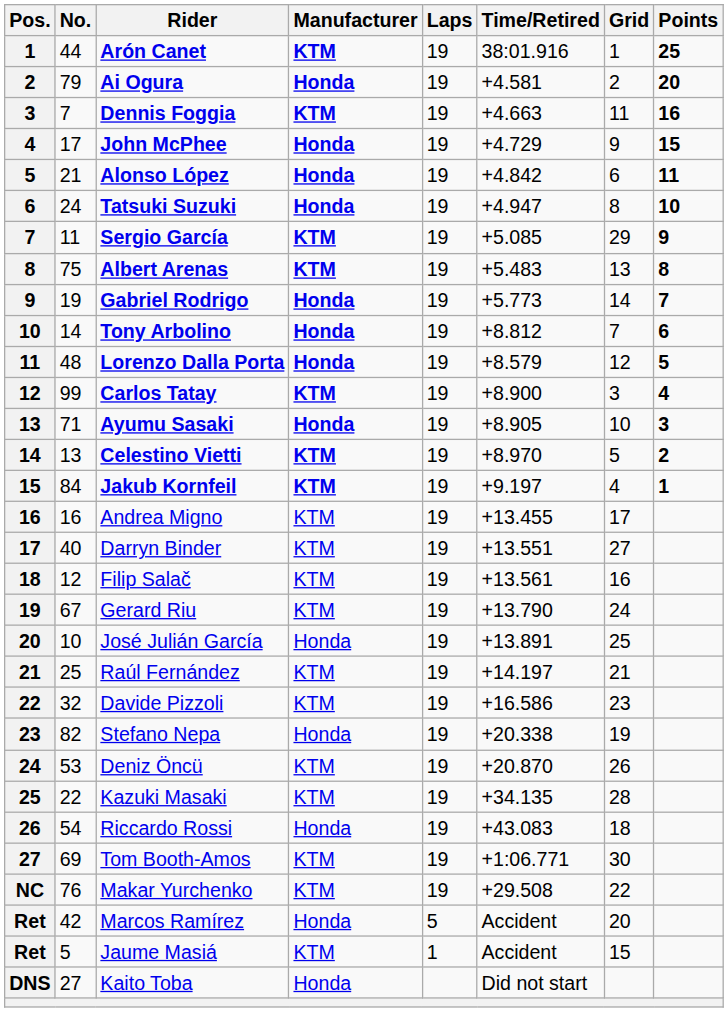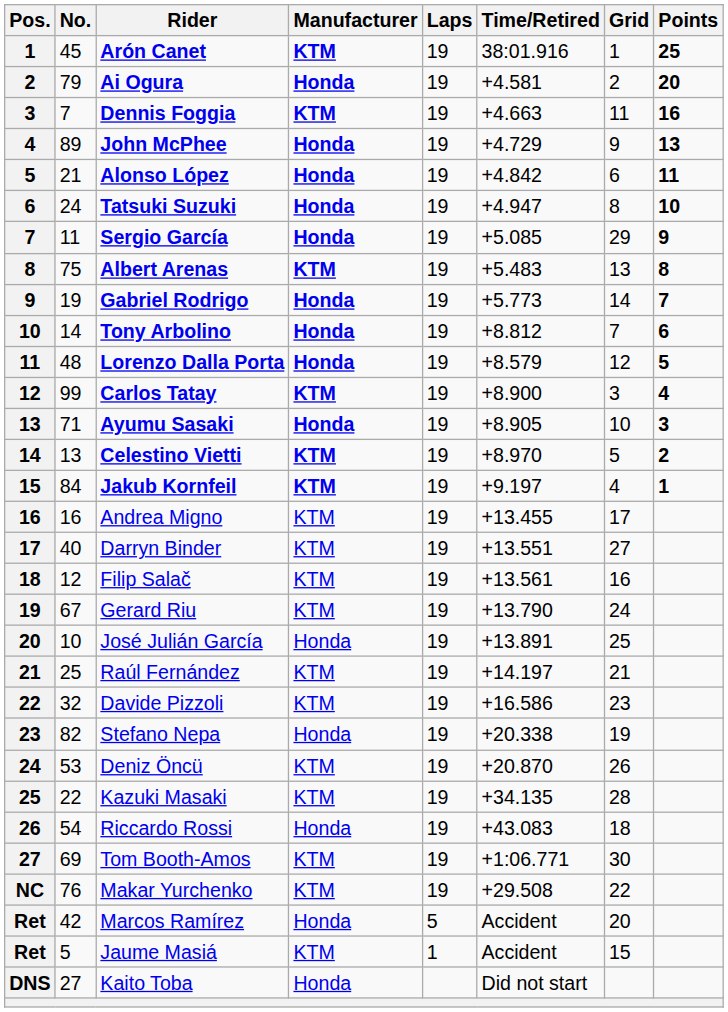Arón Canet | No.: 44 -> 45
John McPhee | No.: 17 -> 89
John McPhee | Points: 15 -> 13
Sergio García | Manufacturer: KTM -> Honda
